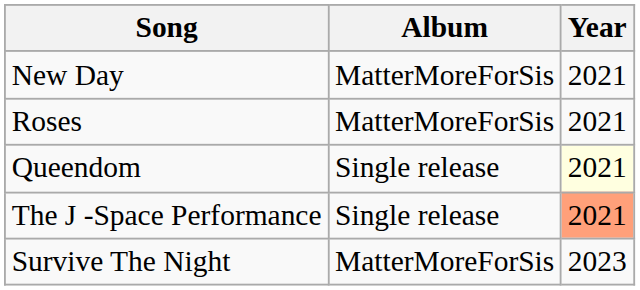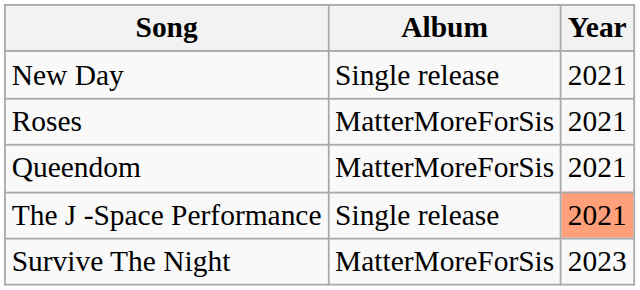New Day | Album: MatterMoreForSis -> Single release
Queendom | Album: Single release -> MatterMoreForSis
Queendom | Year: lightyellow background -> no background
